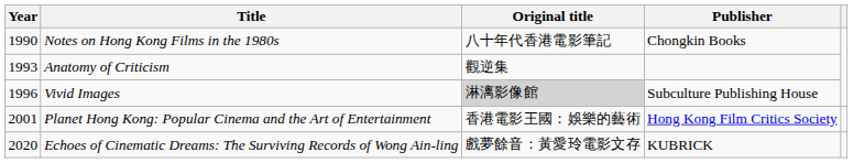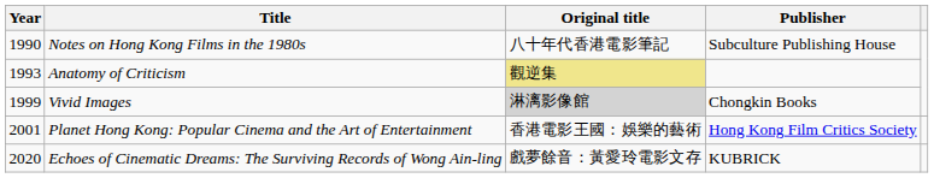Notes on Hong Kong Films in the 1980s | Publisher: Chongkin Books -> Subculture Publishing House
Anatomy of Criticism | Original title: no background -> khaki background
Vivid Images | Year: 1996 -> 1999
Vivid Images | Publisher: Subculture Publishing House -> Chongkin Books
